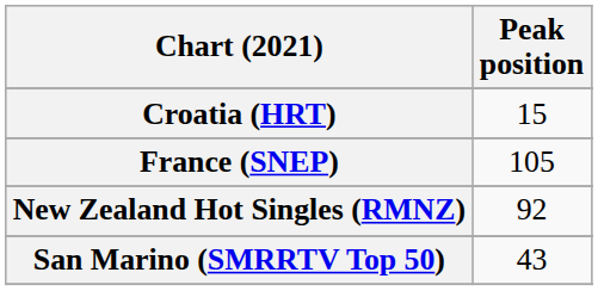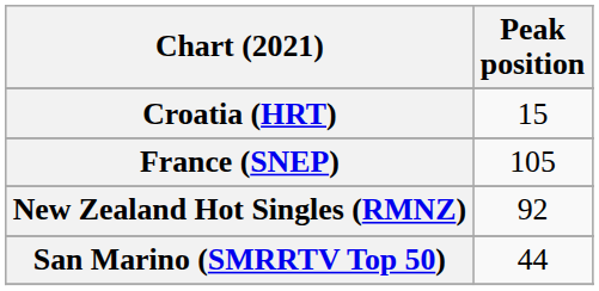San Marino (SMRRTV Top 50) | Peak position: 43 -> 44
